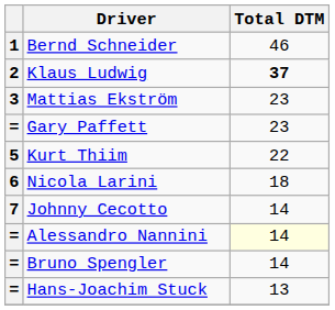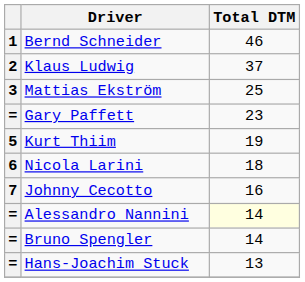Klaus Ludwig | Total DTM: bold -> normal
Mattias Ekström | Total DTM: 23 -> 25
Kurt Thiim | Total DTM: 22 -> 19
Johnny Cecotto | Total DTM: 14 -> 16
